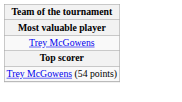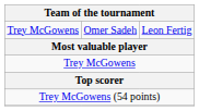+ row: Trey McGowens | Omer Sadeh | Leon Fertig
